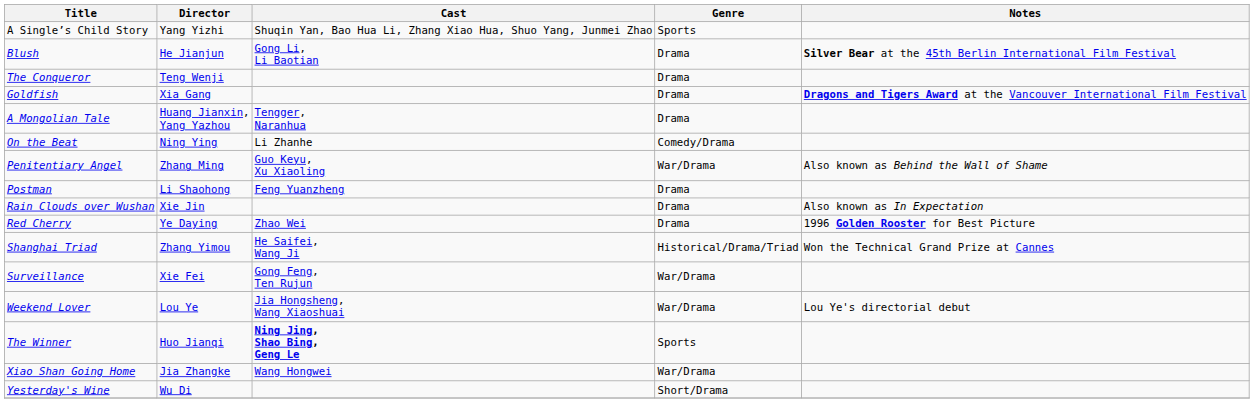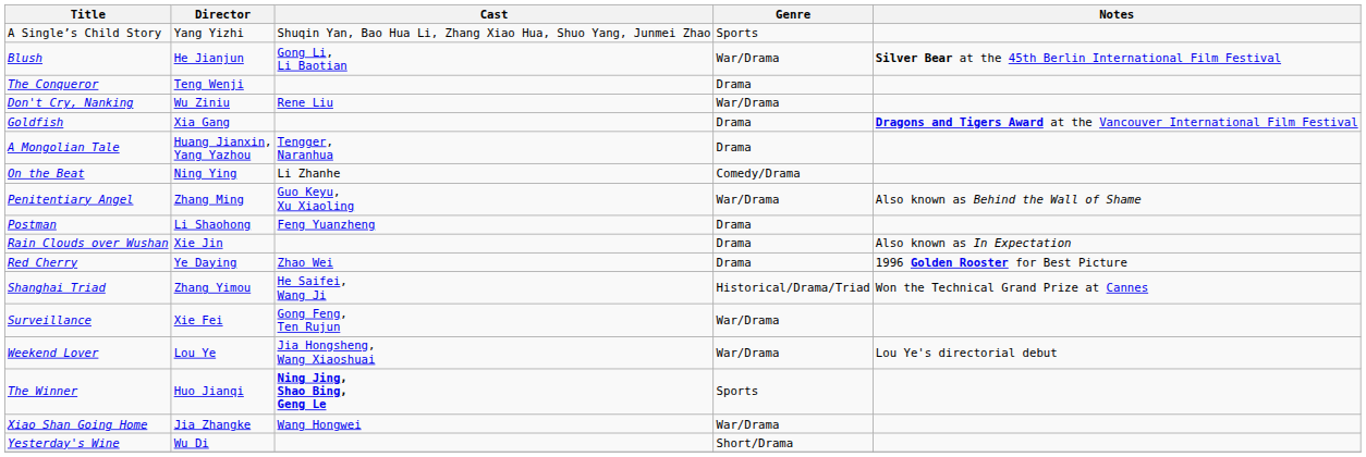Blush | Genre: Drama -> War/Drama
+ row: Don't Cry, Nanking | Wu Ziniu | Rene Liu | War/Drama
